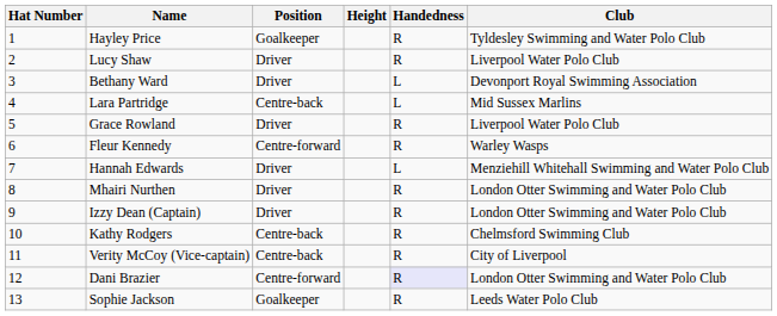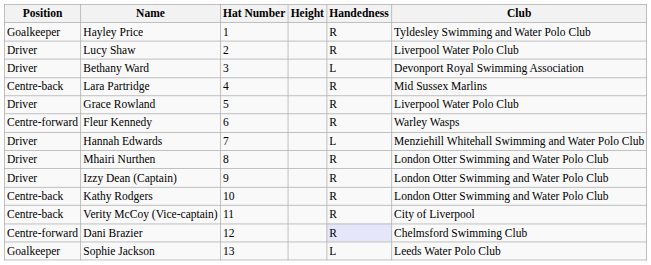columns swapped: Hat Number <-> Position
Lara Partridge | Handedness: L -> R
Kathy Rodgers | Club: Chelmsford Swimming Club -> London Otter Swimming and Water Polo Club
Dani Brazier | Club: London Otter Swimming and Water Polo Club -> Chelmsford Swimming Club
Sophie Jackson | Handedness: R -> L
